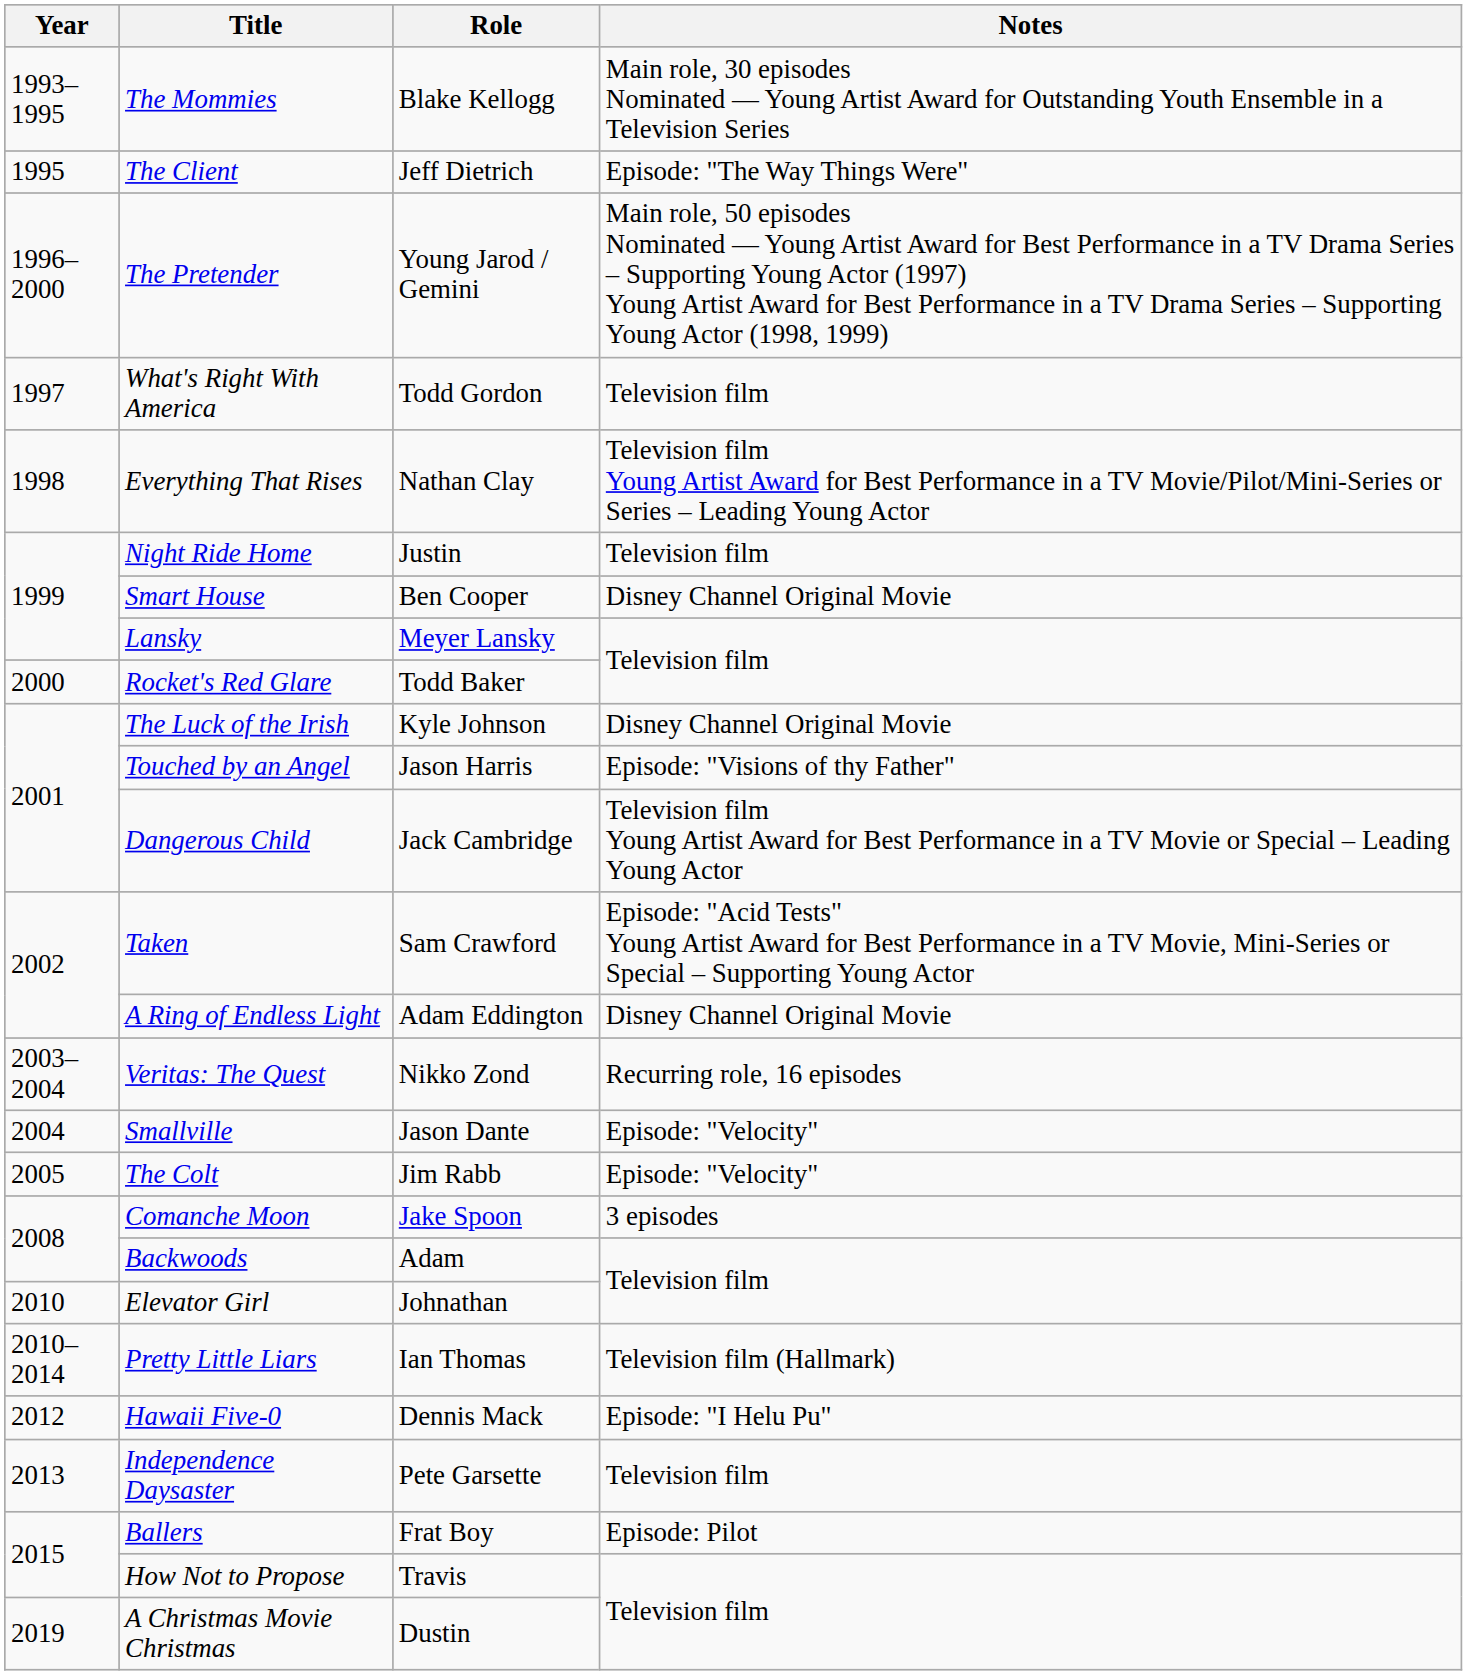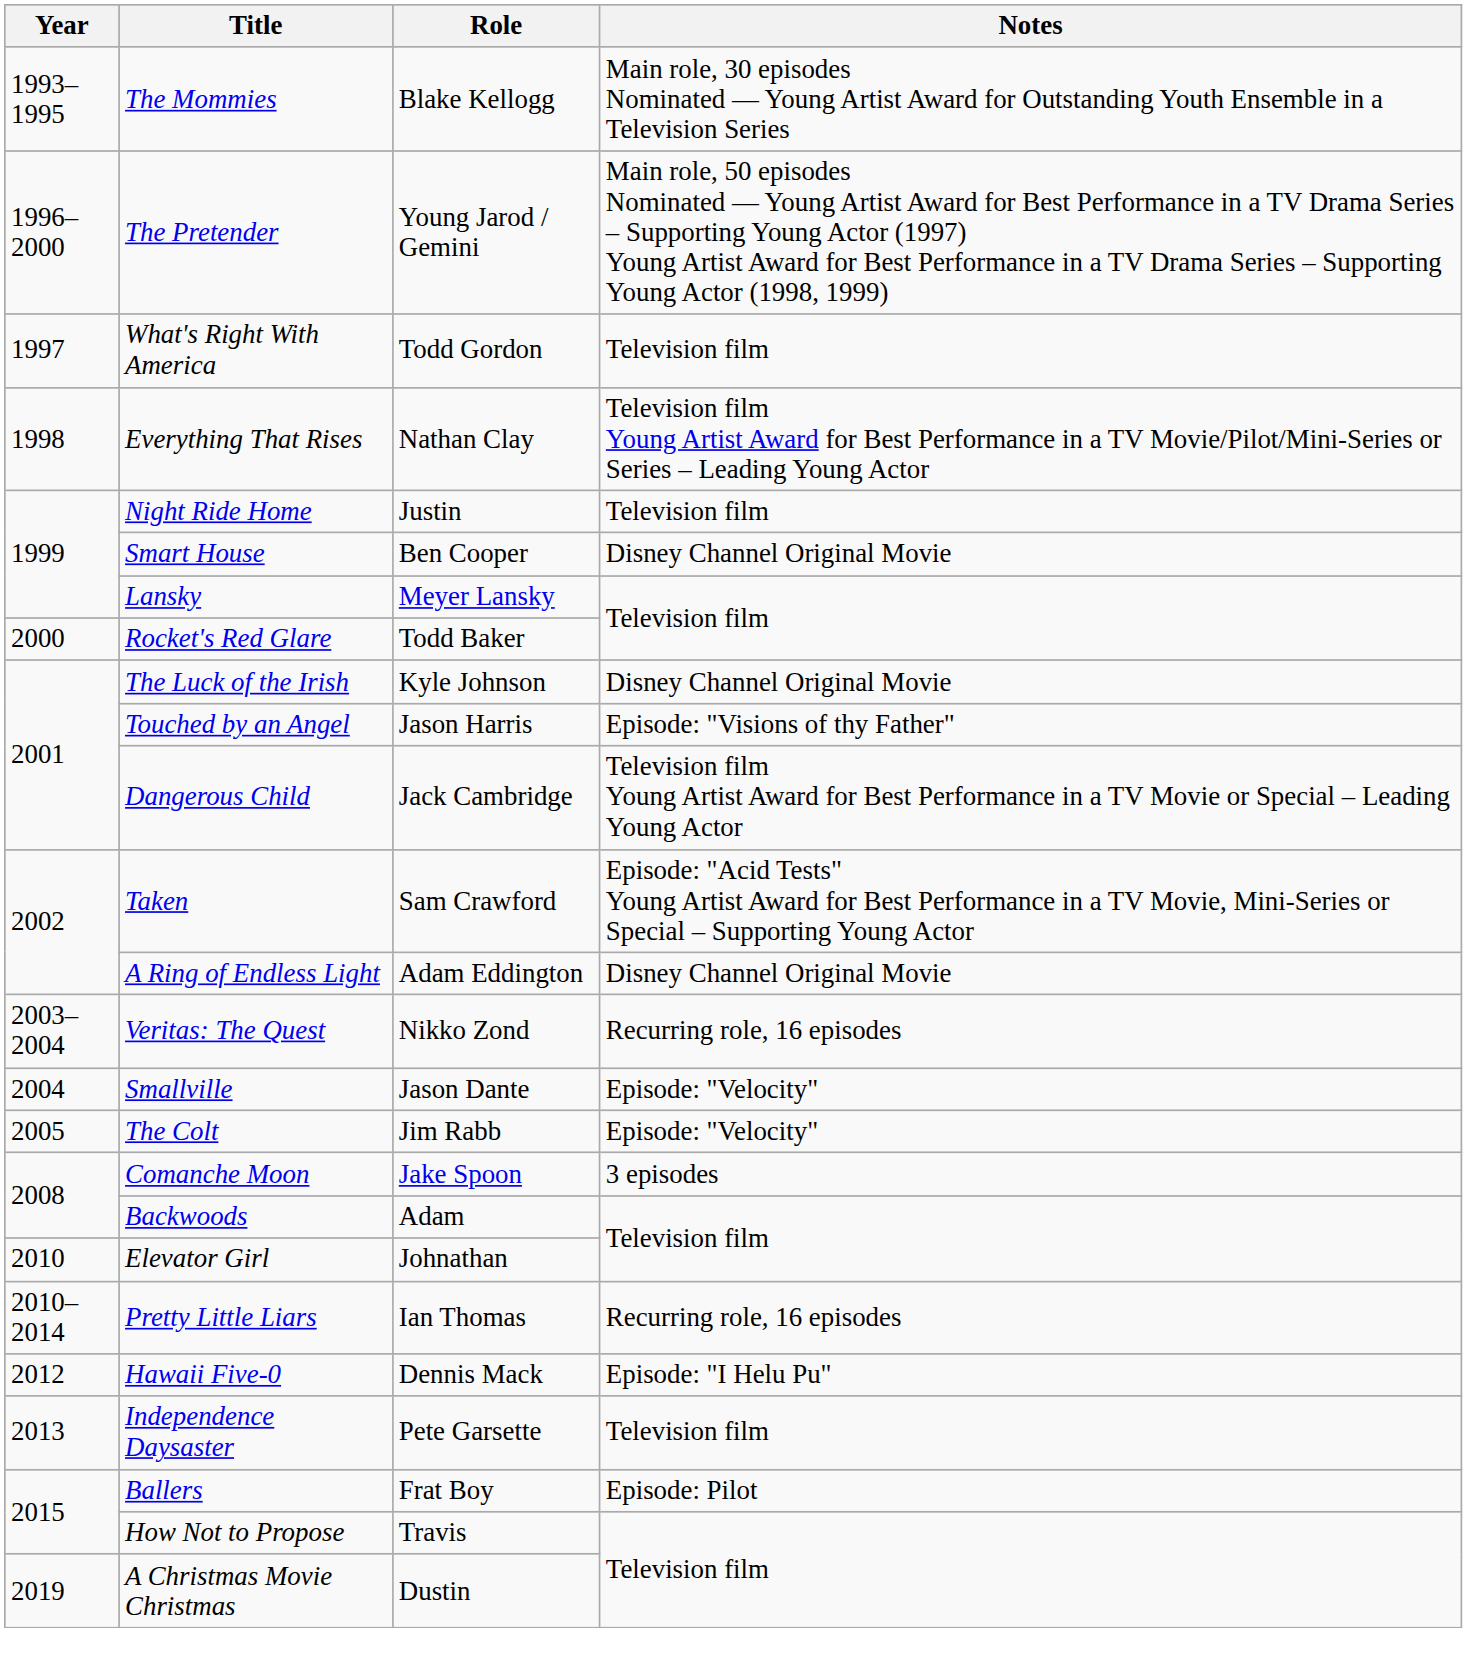- row: 1995 | The Client | Jeff Dietrich | Episode: "The Way Things Were"
Pretty Little Liars | Notes: Television film (Hallmark) -> Recurring role, 16 episodes
